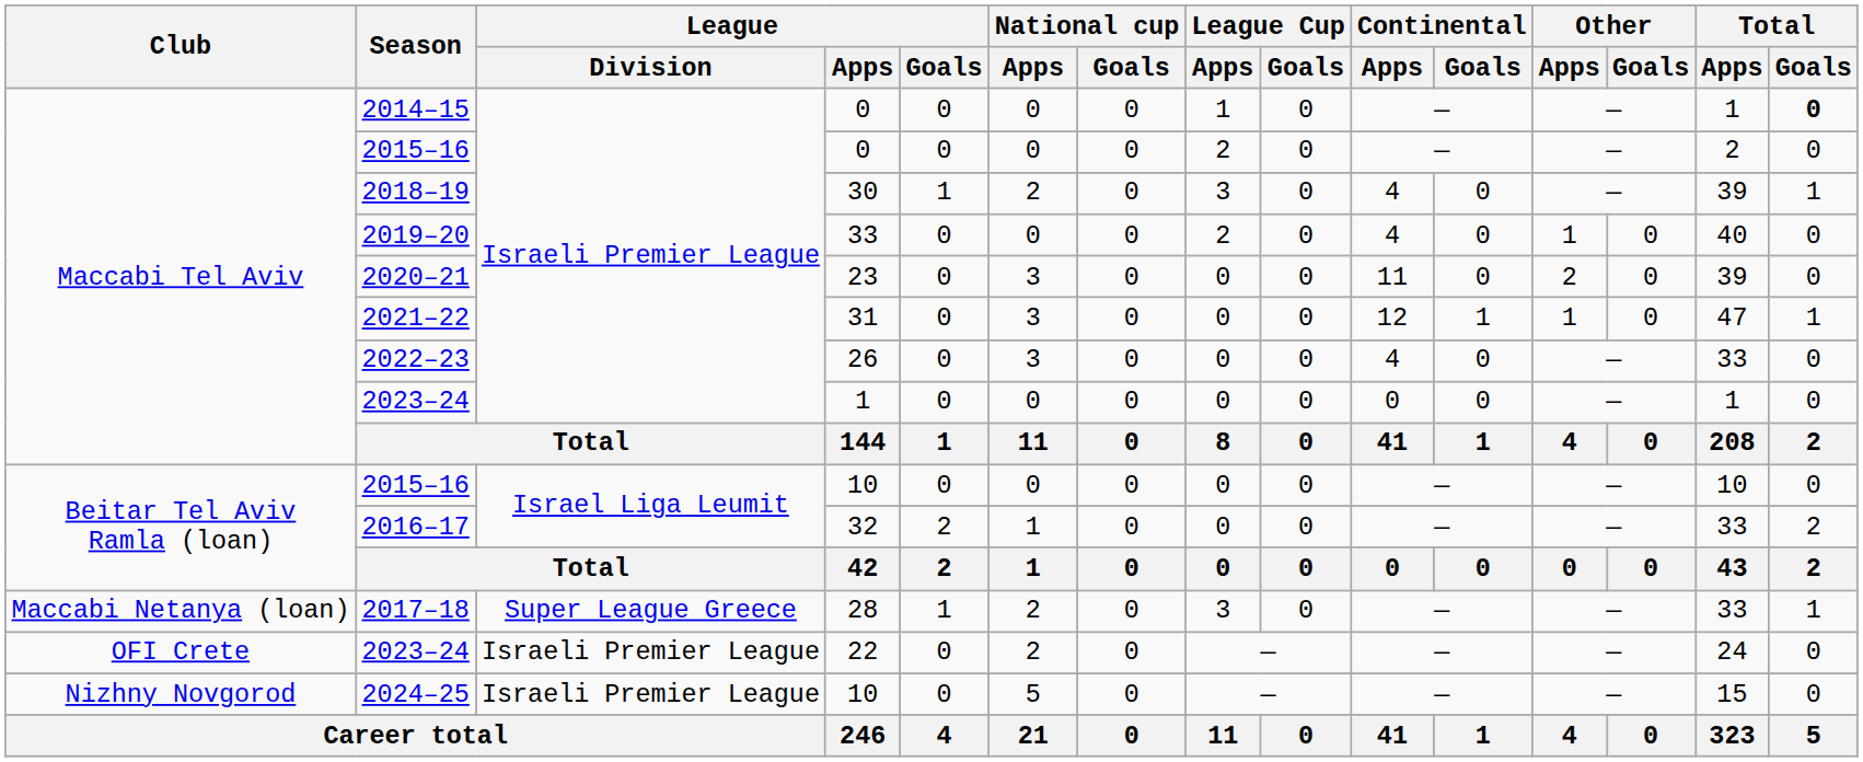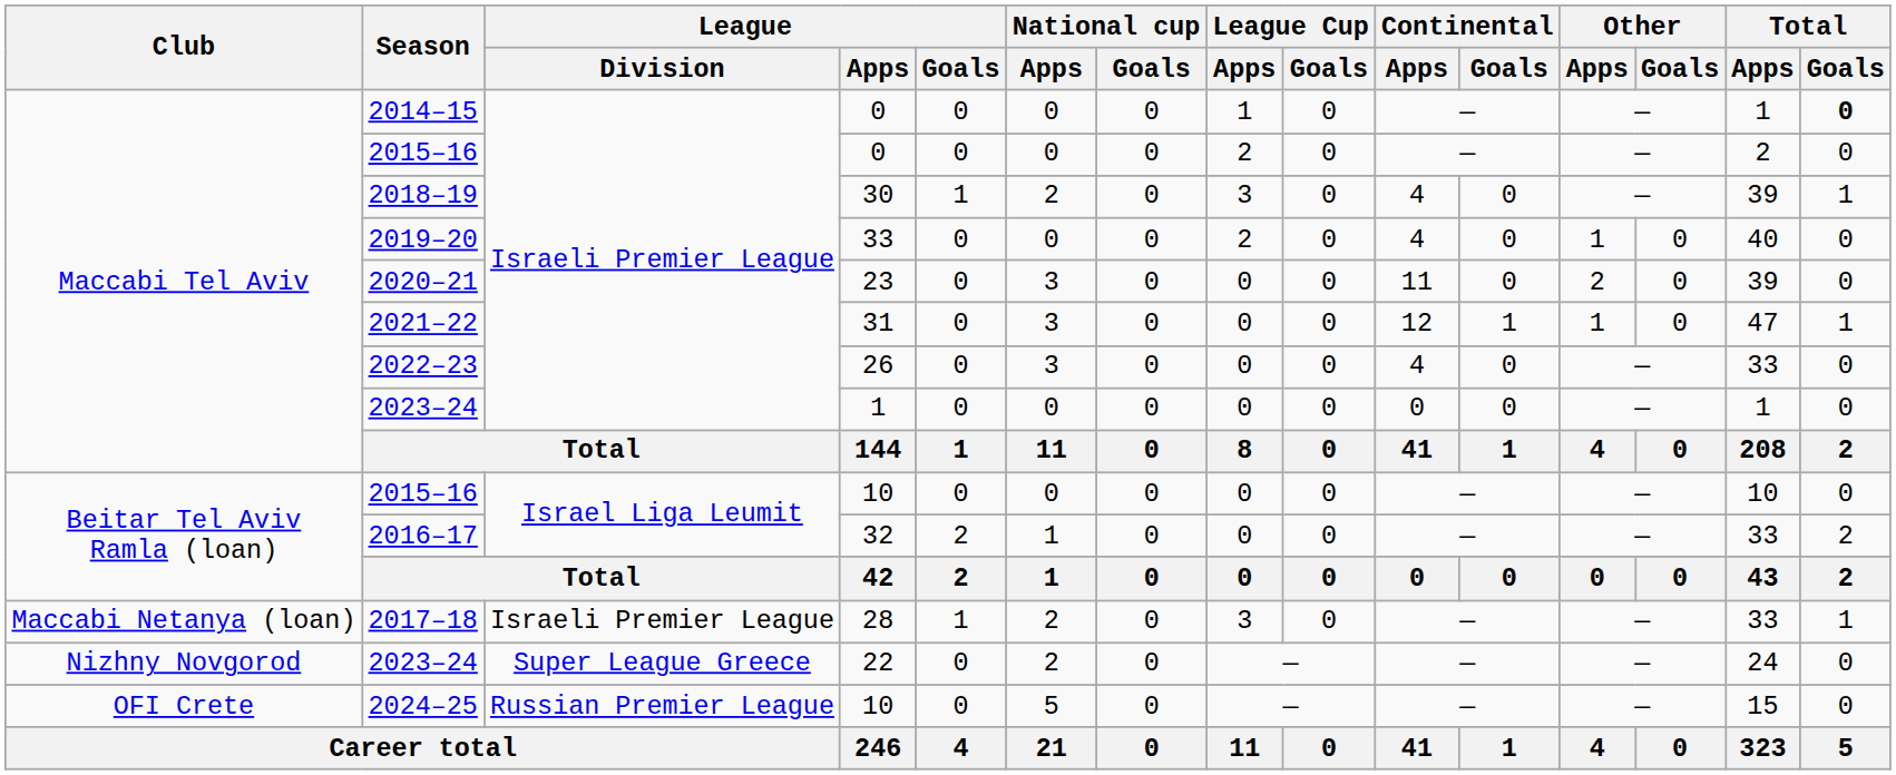2017–18 | League / Division: Super League Greece -> Israeli Premier League
2023–24 / 22 | Club: OFI Crete -> Nizhny Novgorod
2023–24 / 22 | League / Division: Israeli Premier League -> Super League Greece
2024–25 | Club: Nizhny Novgorod -> OFI Crete
2024–25 | League / Division: Israeli Premier League -> Russian Premier League
